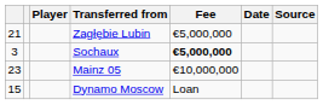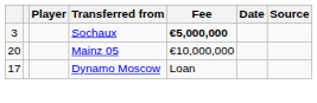- row: 21 | Zagłębie Lubin | €5,000,000
Mainz 05 | column 1: 23 -> 20
Dynamo Moscow | column 1: 15 -> 17
